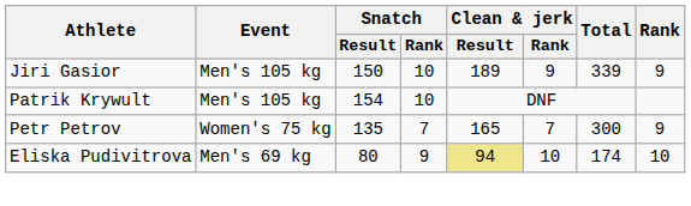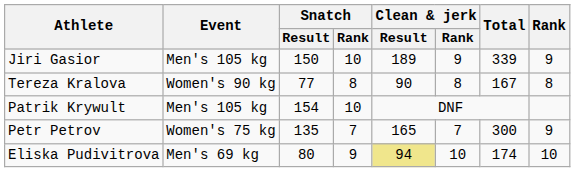+ row: Tereza Kralova | Women's 90 kg | 77 | 8 | 90 | 8 | 167 | 8
